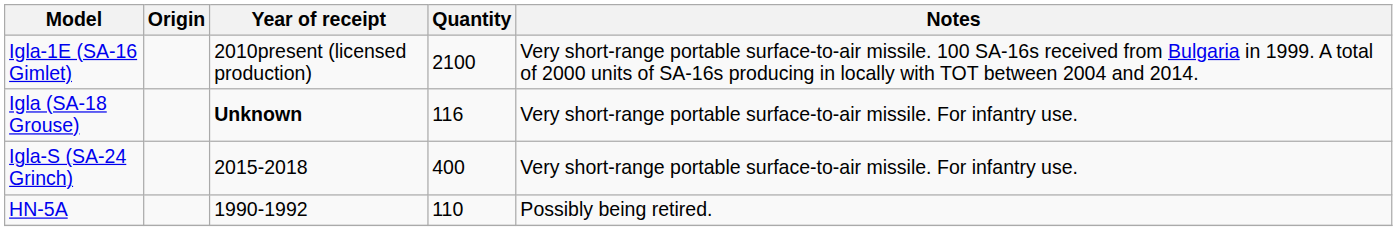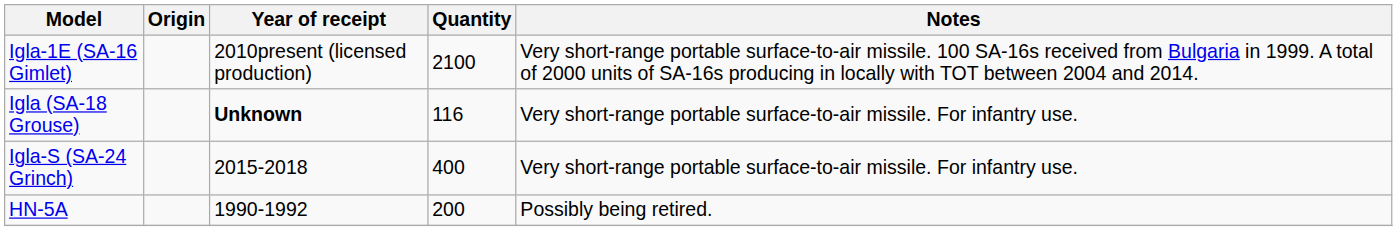HN-5A | Quantity: 110 -> 200
